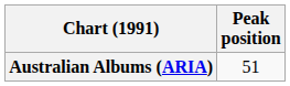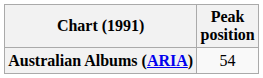Australian Albums (ARIA) | Peak position: 51 -> 54
